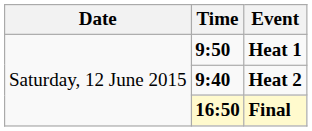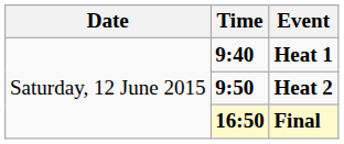Heat 1 | Time: 9:50 -> 9:40
Heat 2 | Time: 9:40 -> 9:50
